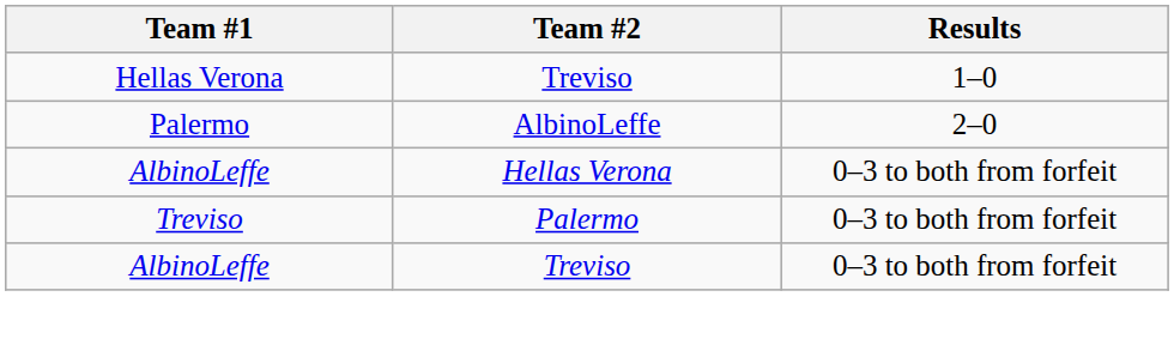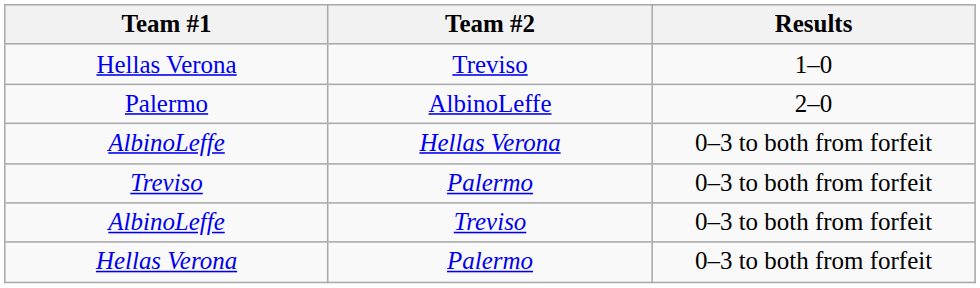+ row: Hellas Verona | Palermo | 0–3 to both from forfeit
